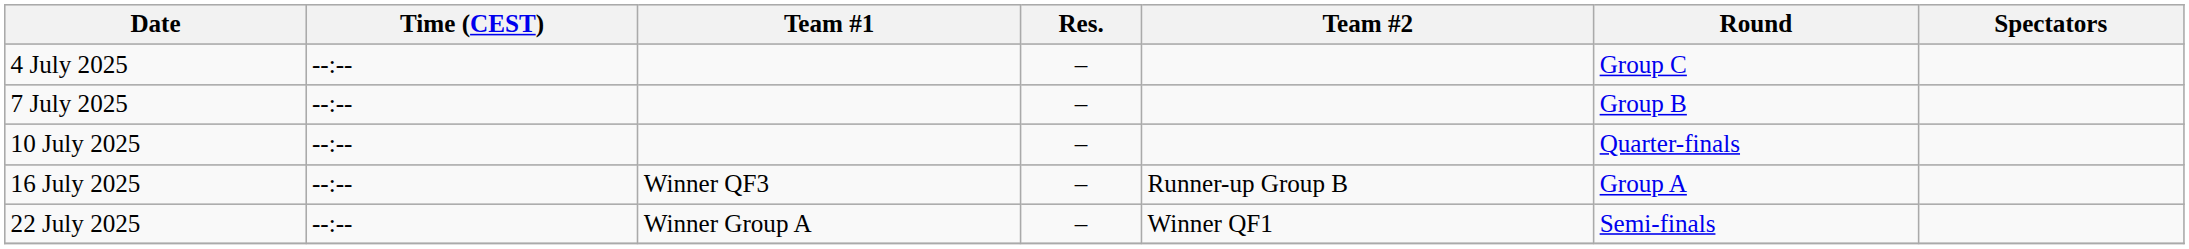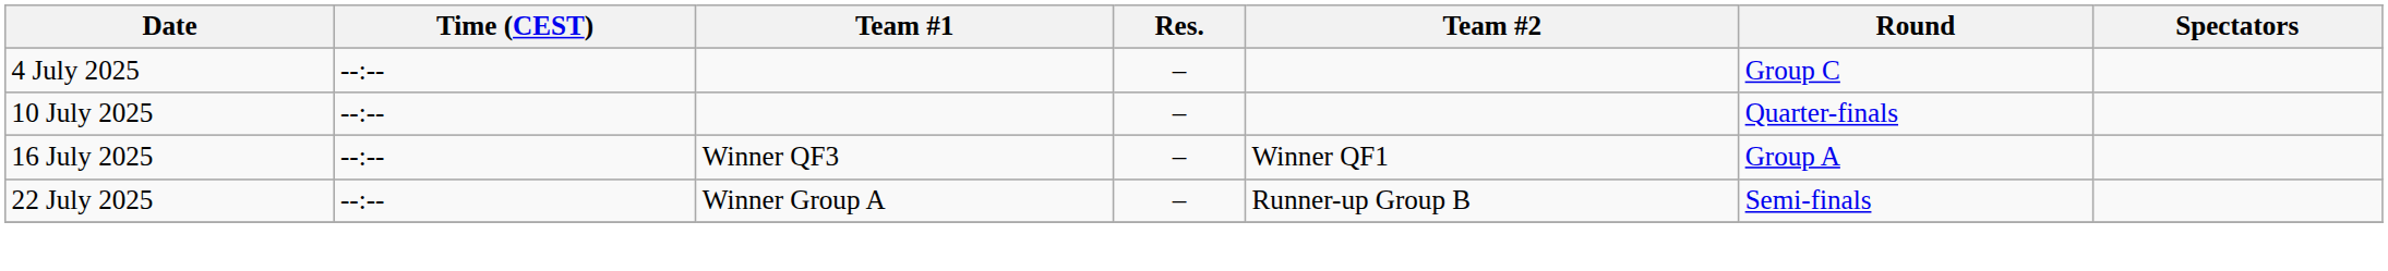- row: 7 July 2025 | --:-- | – | Group B
16 July 2025 | Team #2: Runner-up Group B -> Winner QF1
22 July 2025 | Team #2: Winner QF1 -> Runner-up Group B
